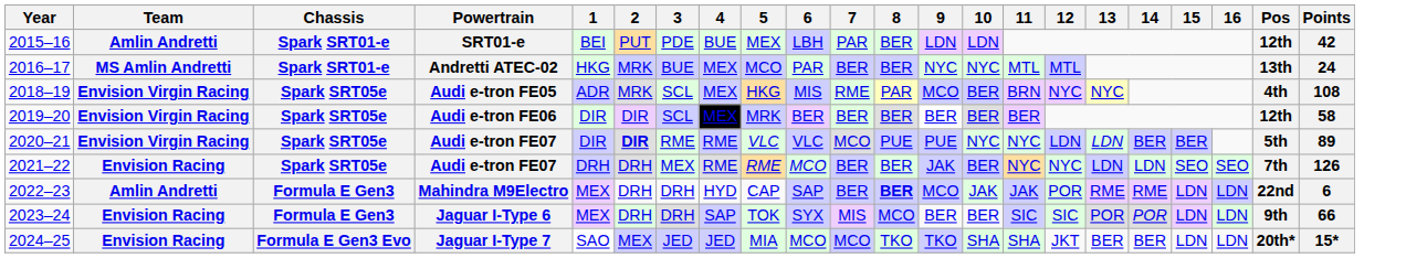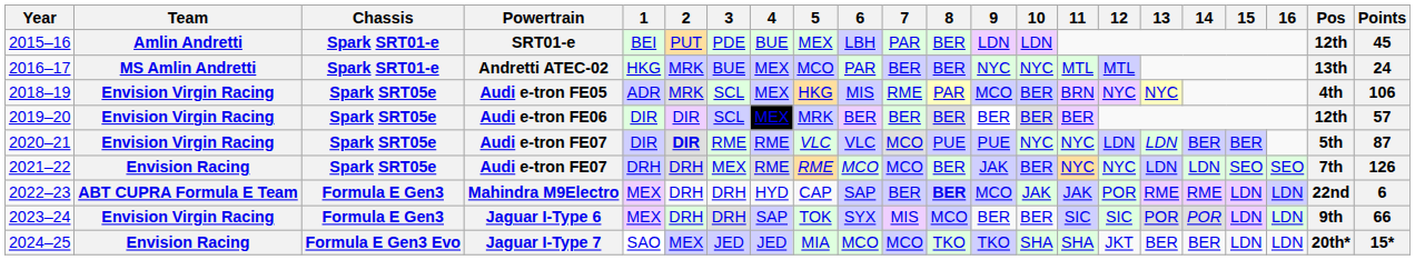2015–16 | Points: 42 -> 45
2018–19 | Points: 108 -> 106
2019–20 | Points: 58 -> 57
2020–21 | Points: 89 -> 87
2021–22 | 7: BER -> MCO
2022–23 | Team: Amlin Andretti -> ABT CUPRA Formula E Team
2023–24 | Team: Envision Racing -> Envision Virgin Racing
